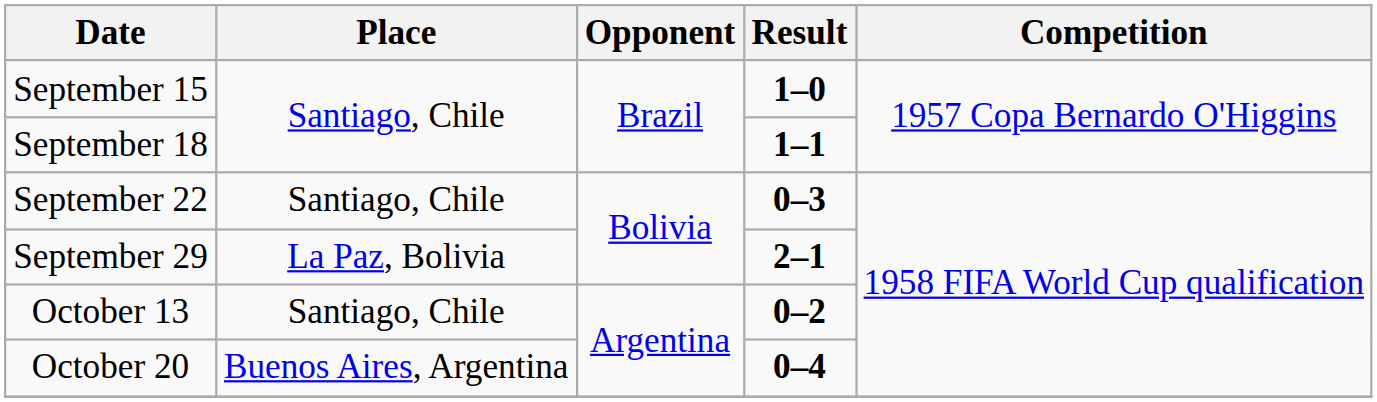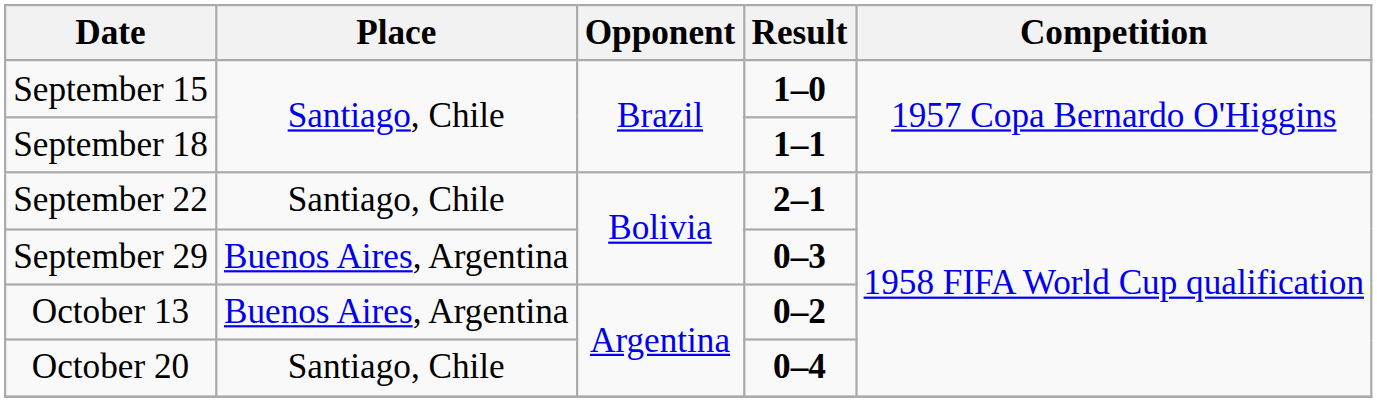September 22 | Result: 0–3 -> 2–1
September 29 | Place: La Paz, Bolivia -> Buenos Aires, Argentina
September 29 | Result: 2–1 -> 0–3
October 13 | Place: Santiago, Chile -> Buenos Aires, Argentina
October 20 | Place: Buenos Aires, Argentina -> Santiago, Chile
